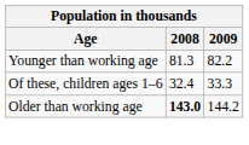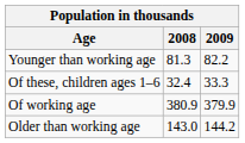+ row: Of working age | 380.9 | 379.9
Older than working age | 2008: bold -> normal
